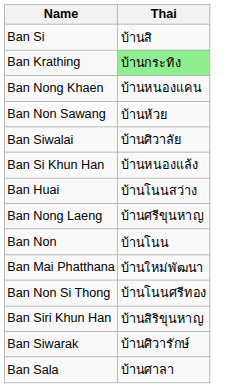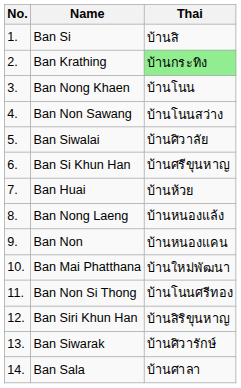+ column: No. | 1. | 2. | 3. | 4. | 5. | 6. | 7. | 8. | 9. | 10. | 11. | 12. | 13. | 14.
Ban Nong Khaen | Thai: บ้านหนองแคน -> บ้านโนน
Ban Non Sawang | Thai: บ้านห้วย -> บ้านโนนสว่าง
Ban Si Khun Han | Thai: บ้านหนองแล้ง -> บ้านศรีขุนหาญ
Ban Huai | Thai: บ้านโนนสว่าง -> บ้านห้วย
Ban Nong Laeng | Thai: บ้านศรีขุนหาญ -> บ้านหนองแล้ง
Ban Non | Thai: บ้านโนน -> บ้านหนองแคน
